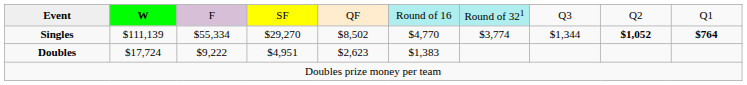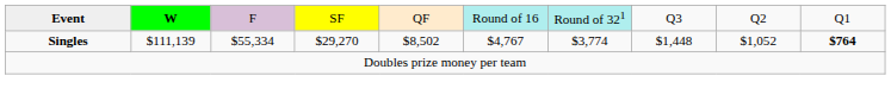Singles | column 6: $4,770 -> $4,767
Singles | column 8: $1,344 -> $1,448
Singles | column 9: bold -> normal
- row: Doubles | $17,724 | $9,222 | $4,951 | $2,623 | $1,383
